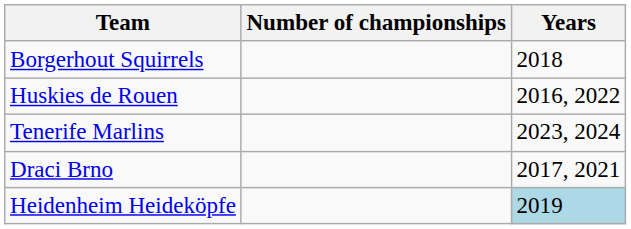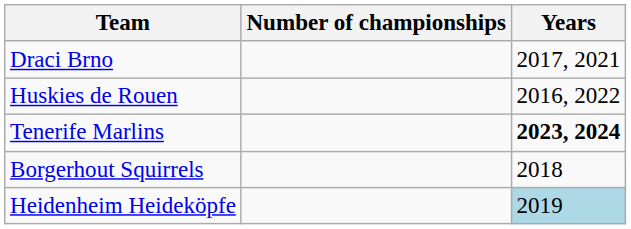rows swapped: Draci Brno <-> Borgerhout Squirrels
Tenerife Marlins | Years: normal -> bold
